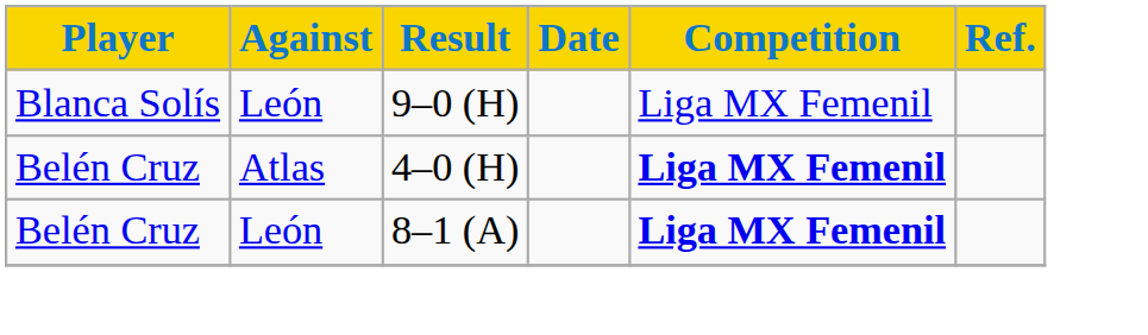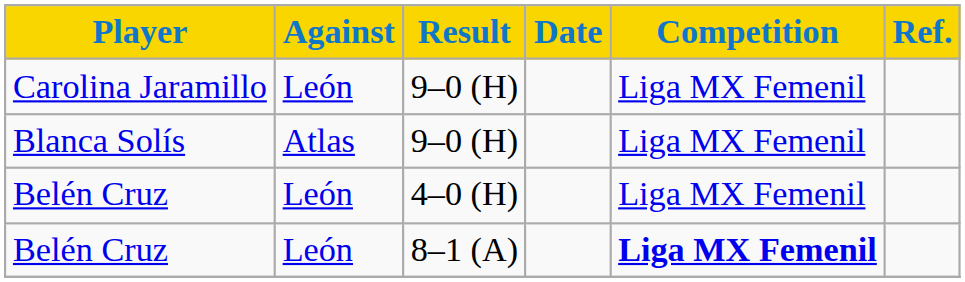+ row: Carolina Jaramillo | León | 9–0 (H) | Liga MX Femenil
Blanca Solís | Against: León -> Atlas
Belén Cruz / 4–0 (H) | Against: Atlas -> León
Belén Cruz / 4–0 (H) | Competition: bold -> normal
